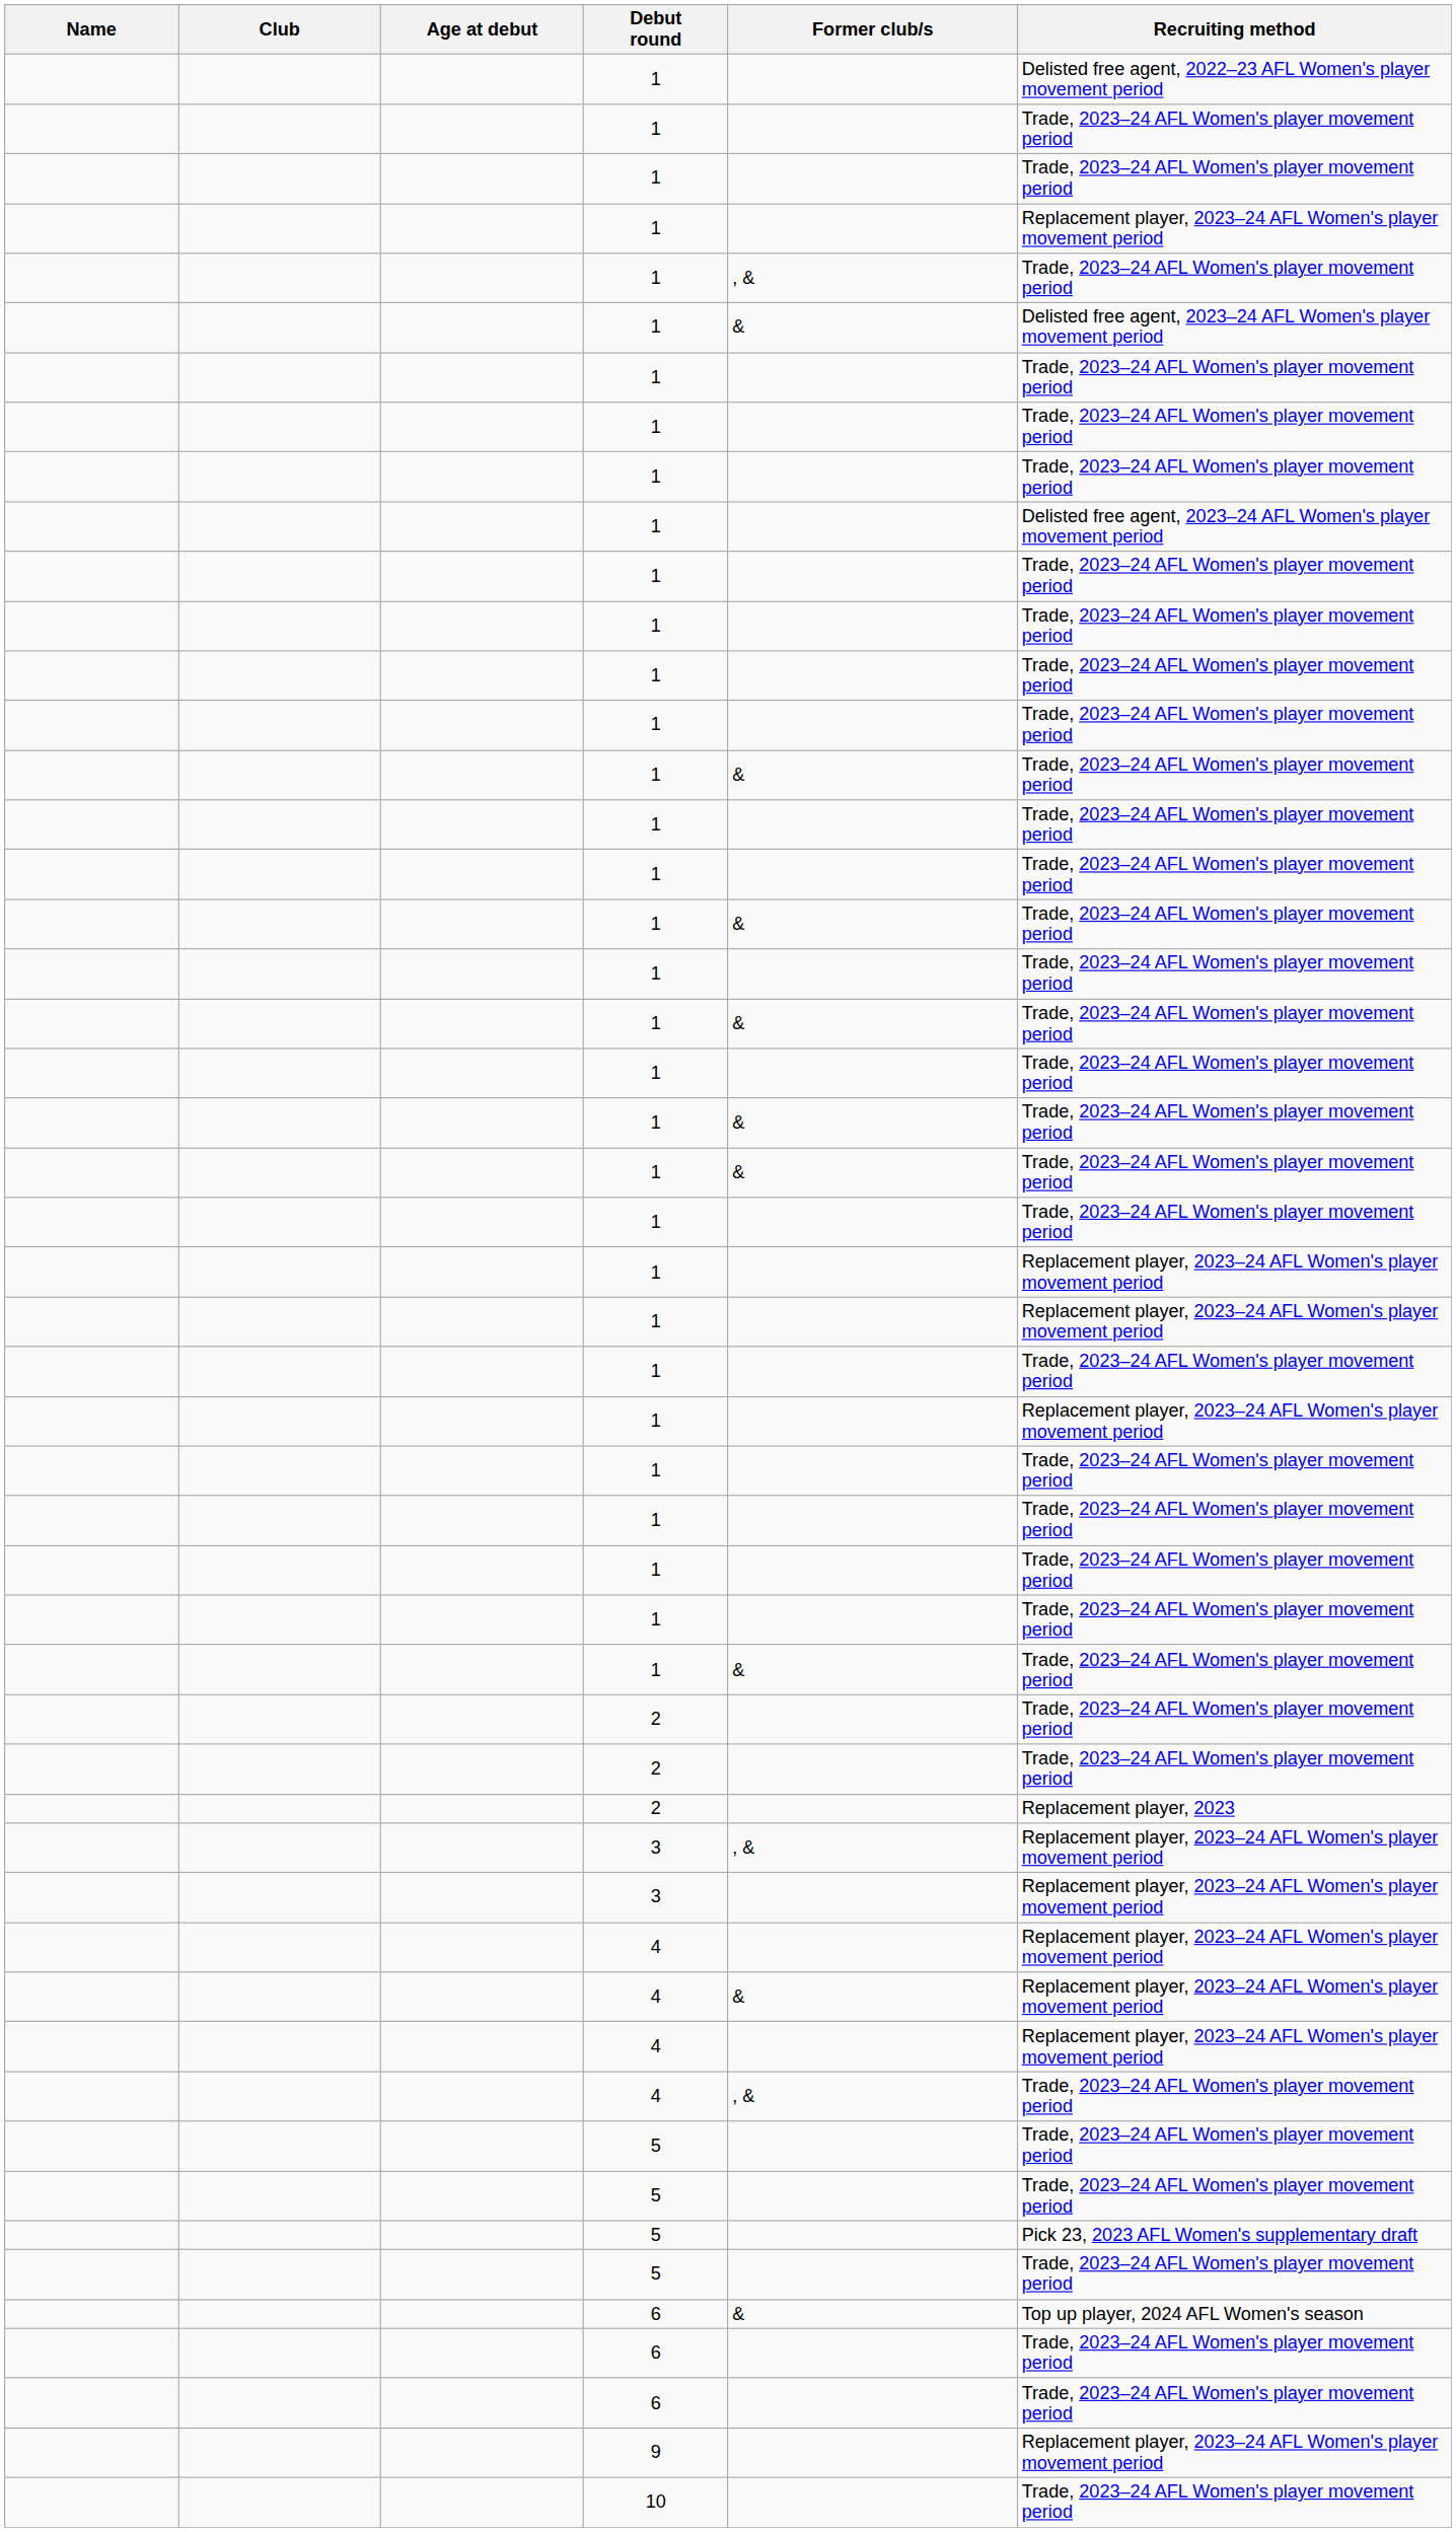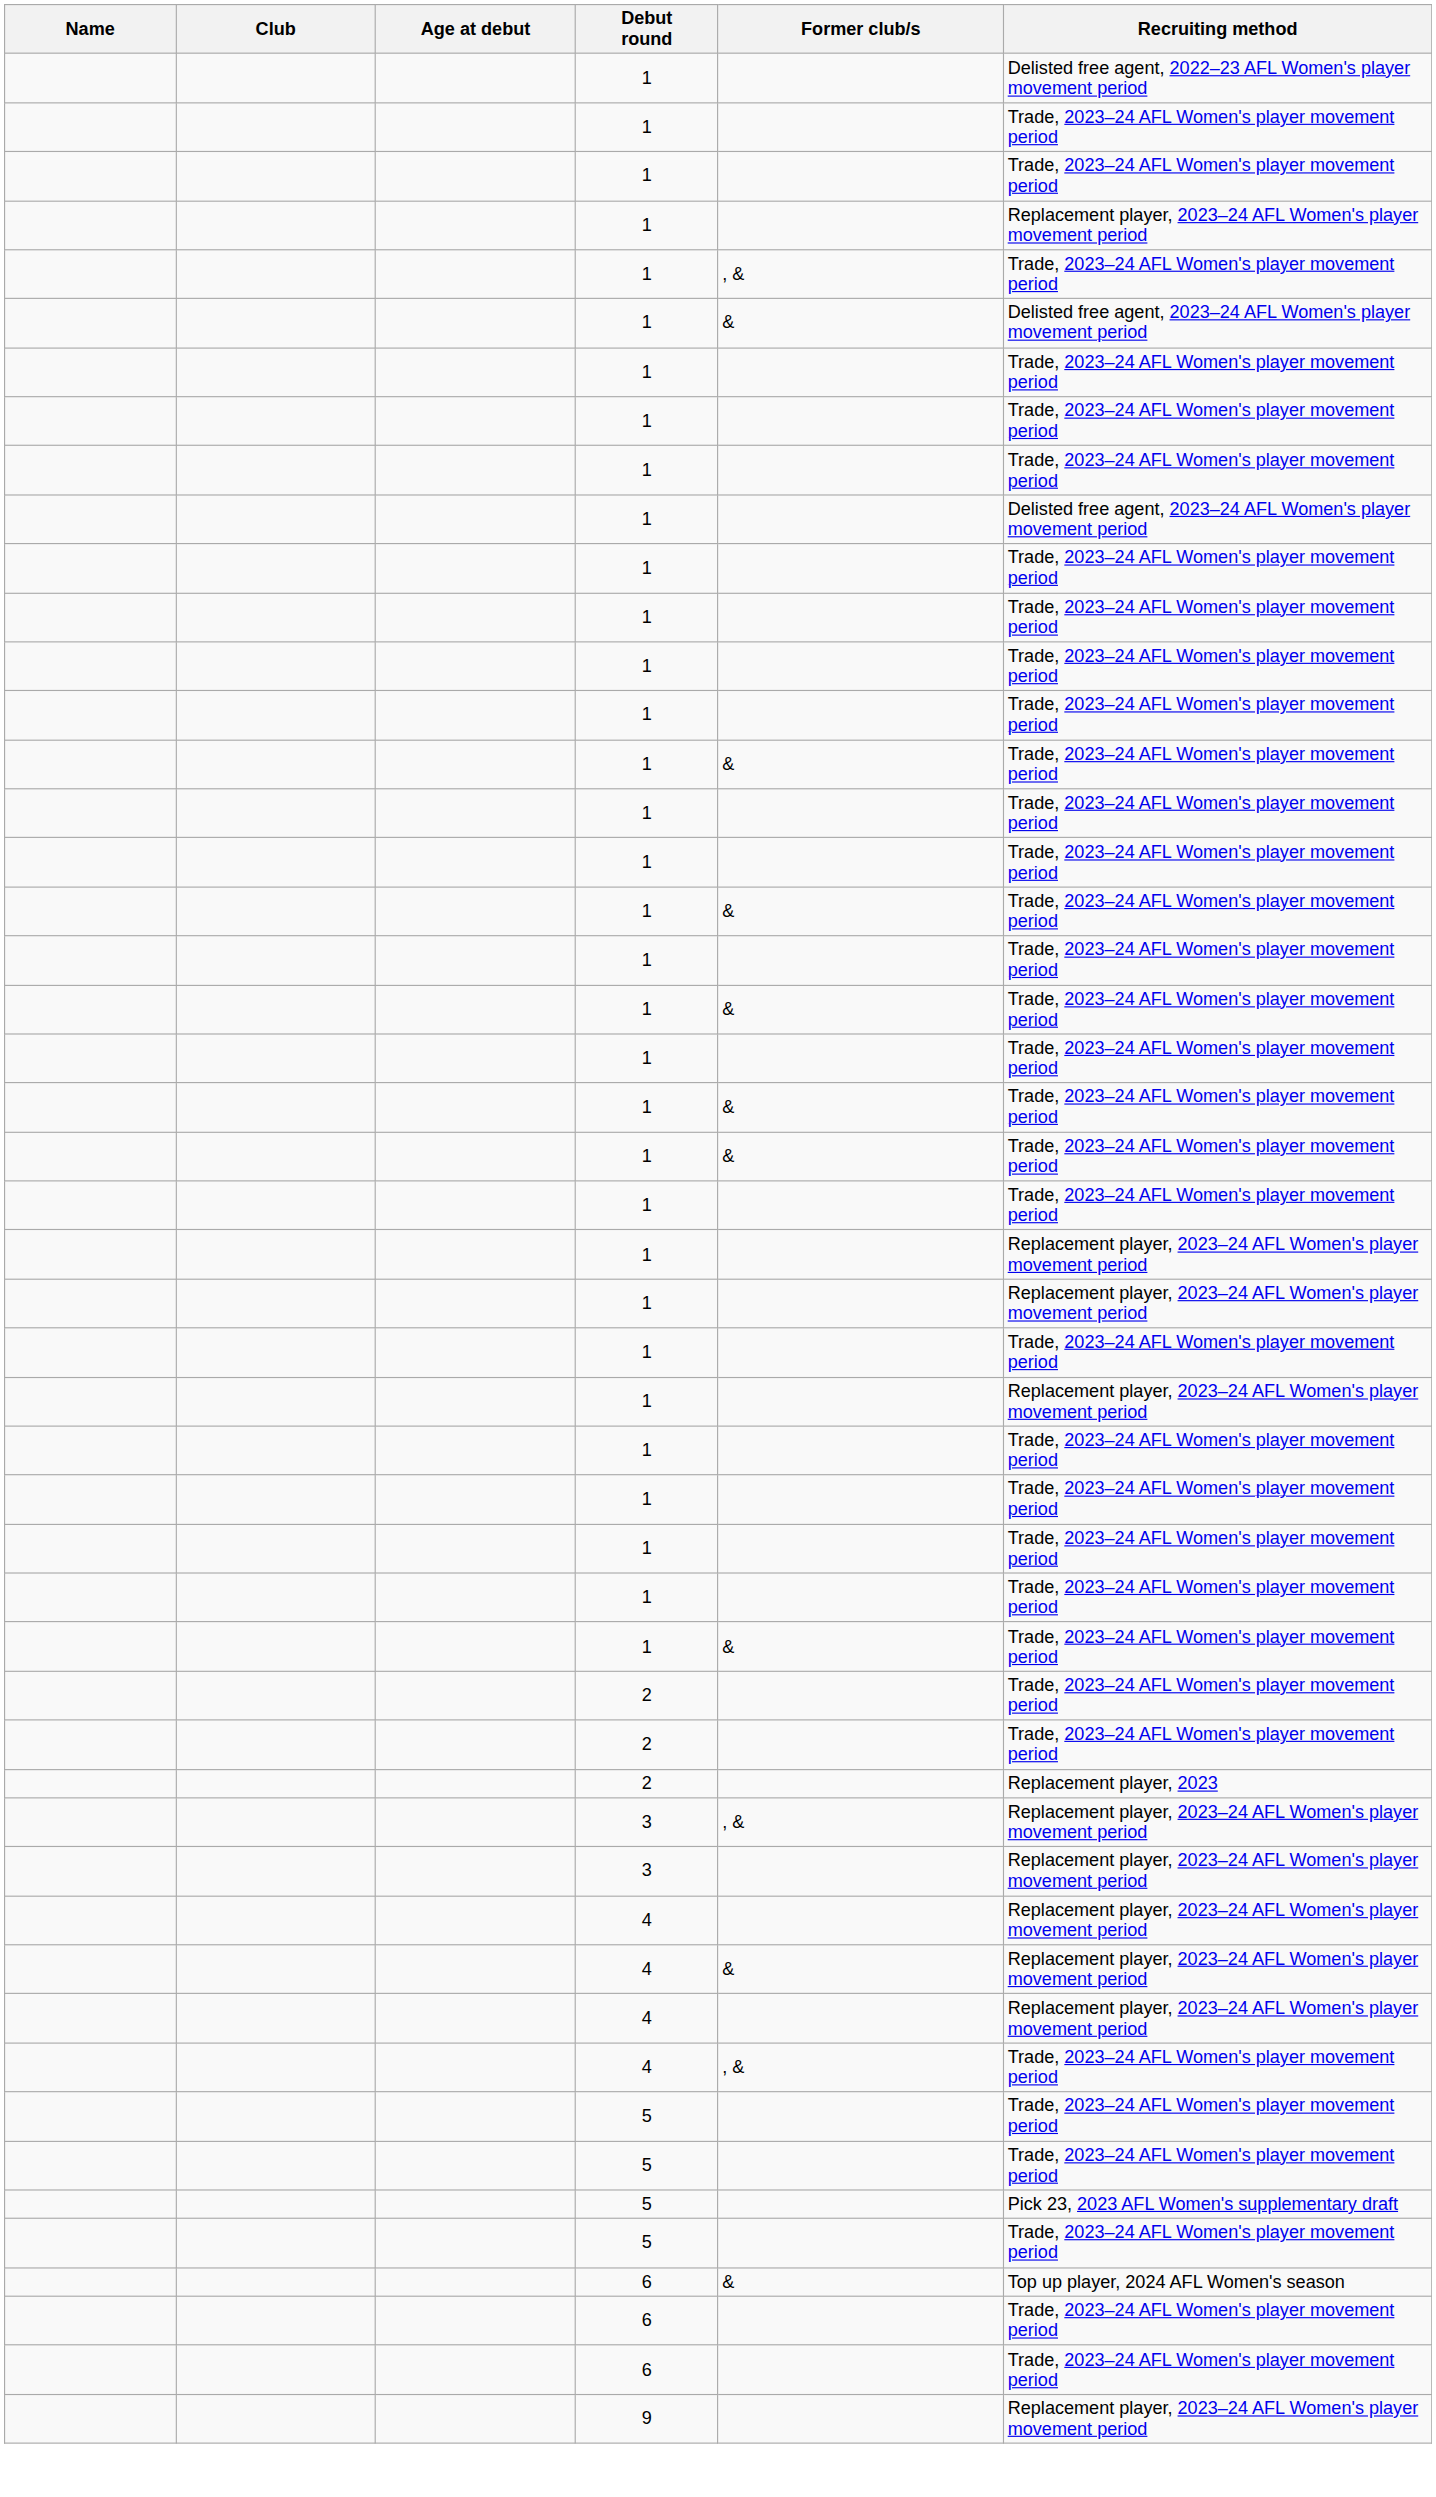- row: 10 | Trade, 2023–24 AFL Women's player movement period
